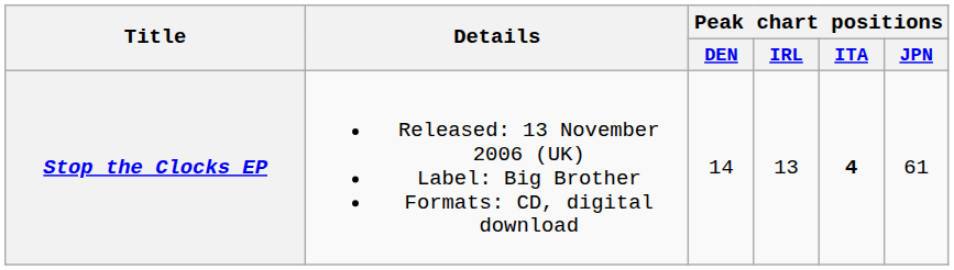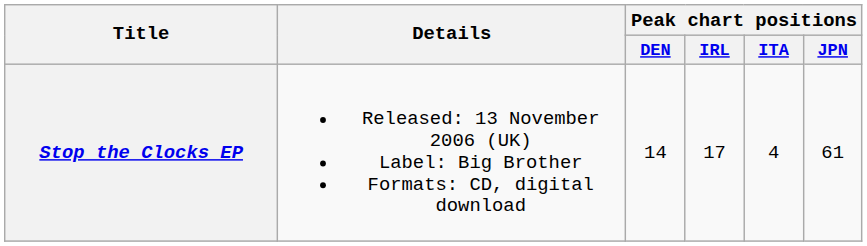Stop the Clocks EP | Peak chart positions / IRL: 13 -> 17
Stop the Clocks EP | Peak chart positions / ITA: bold -> normal
